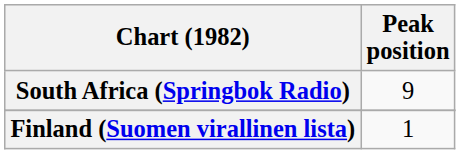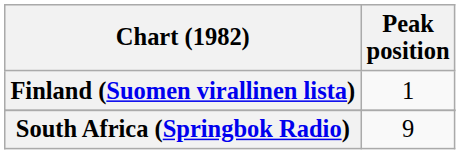rows swapped: Finland (Suomen virallinen lista) <-> South Africa (Springbok Radio)
